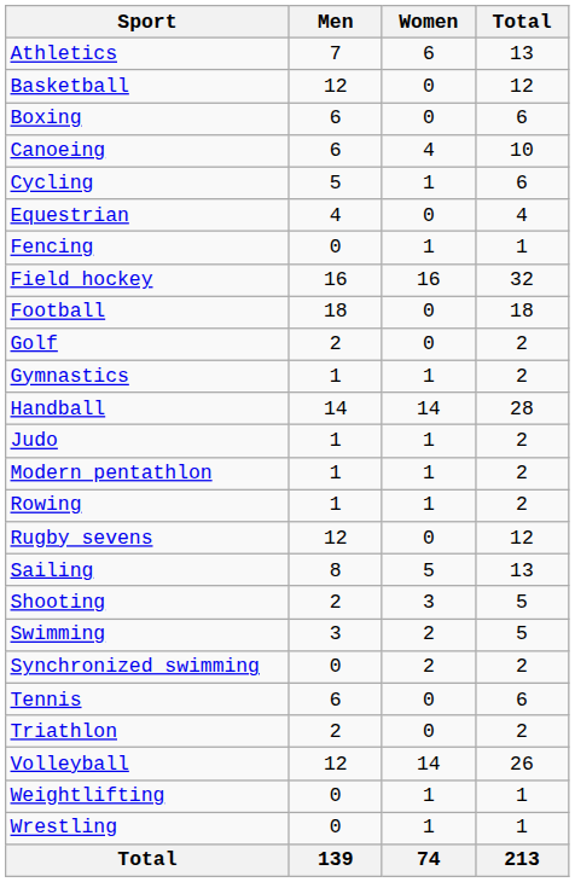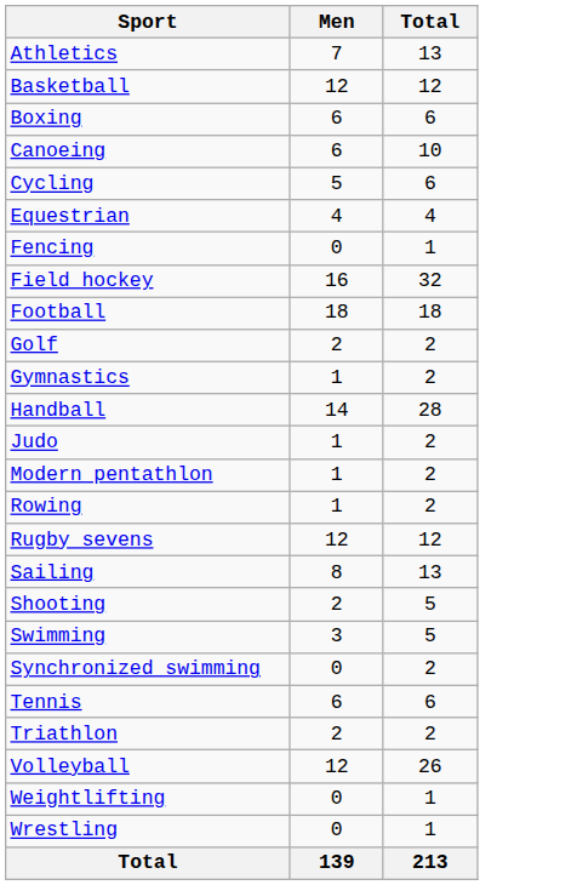- column: Women | 6 | 0 | 0 | 4 | 1 | 0 | 1 | 16 | 0 | 0 | 1 | 14 | 1 | 1 | 1 | 0 | 5 | 3 | 2 | 2 | 0 | 0 | 14 | 1 | 1 | 74
